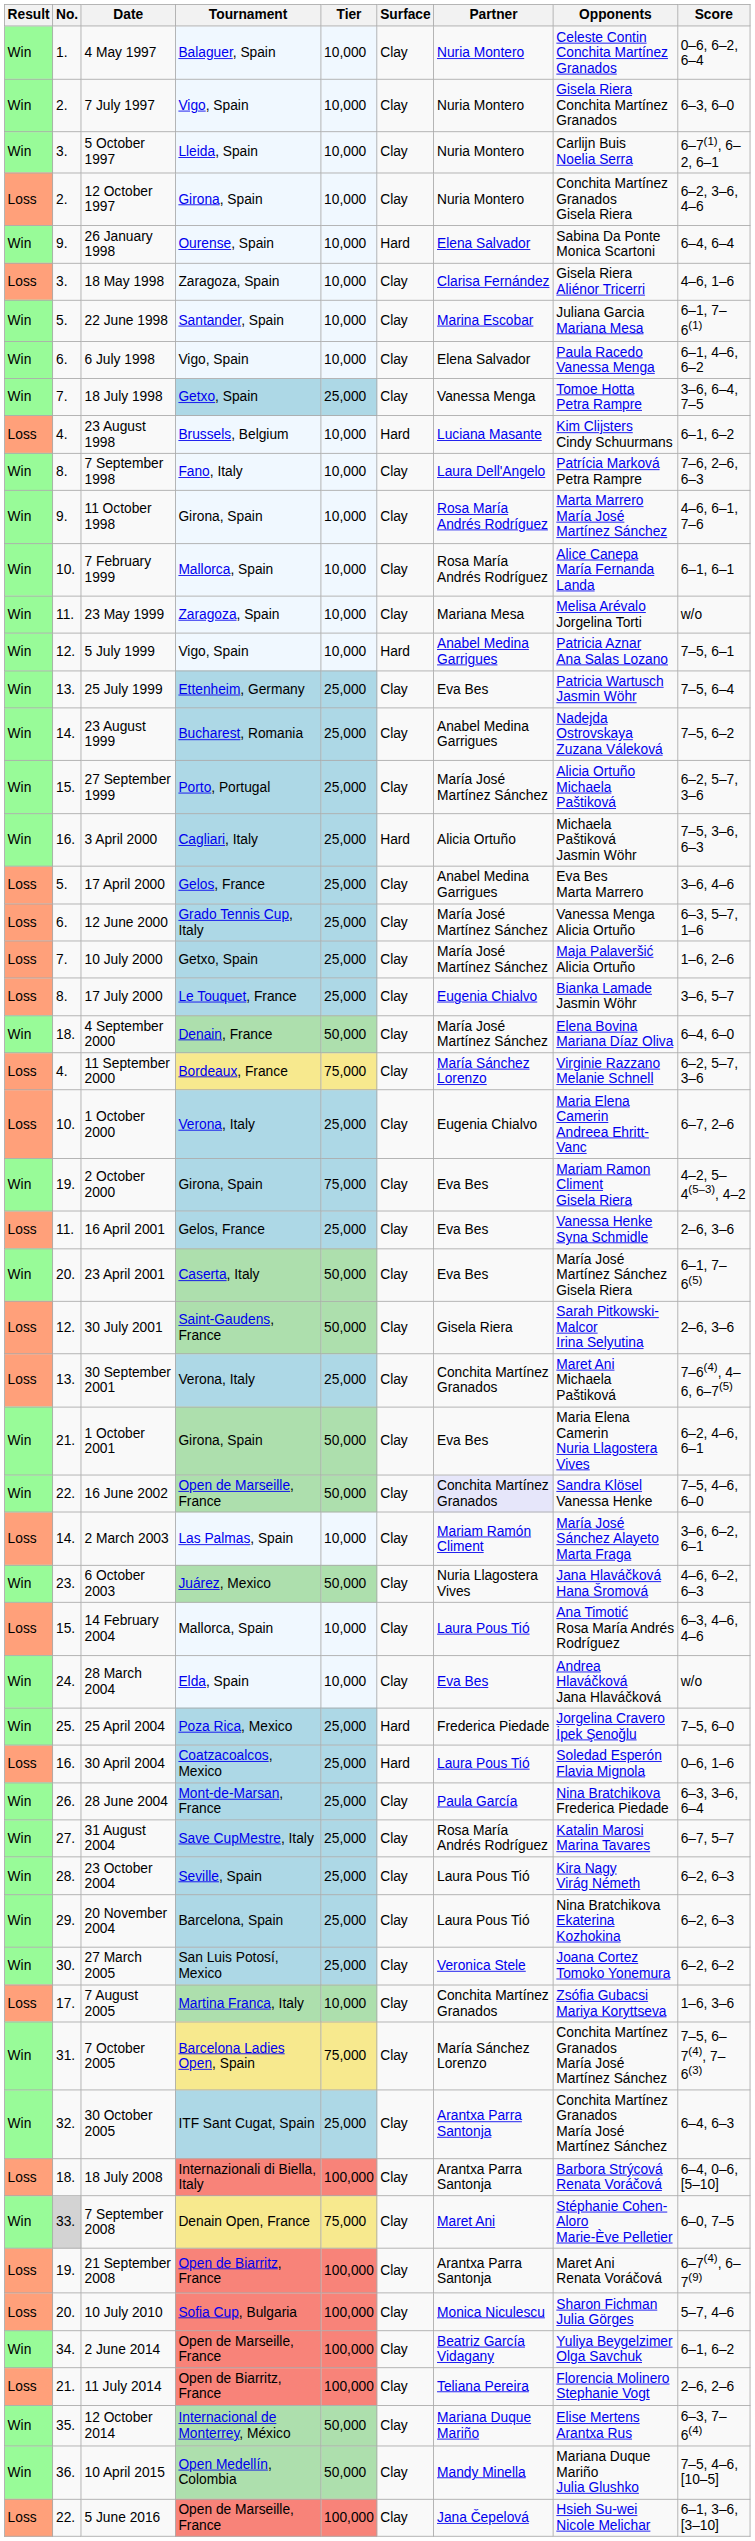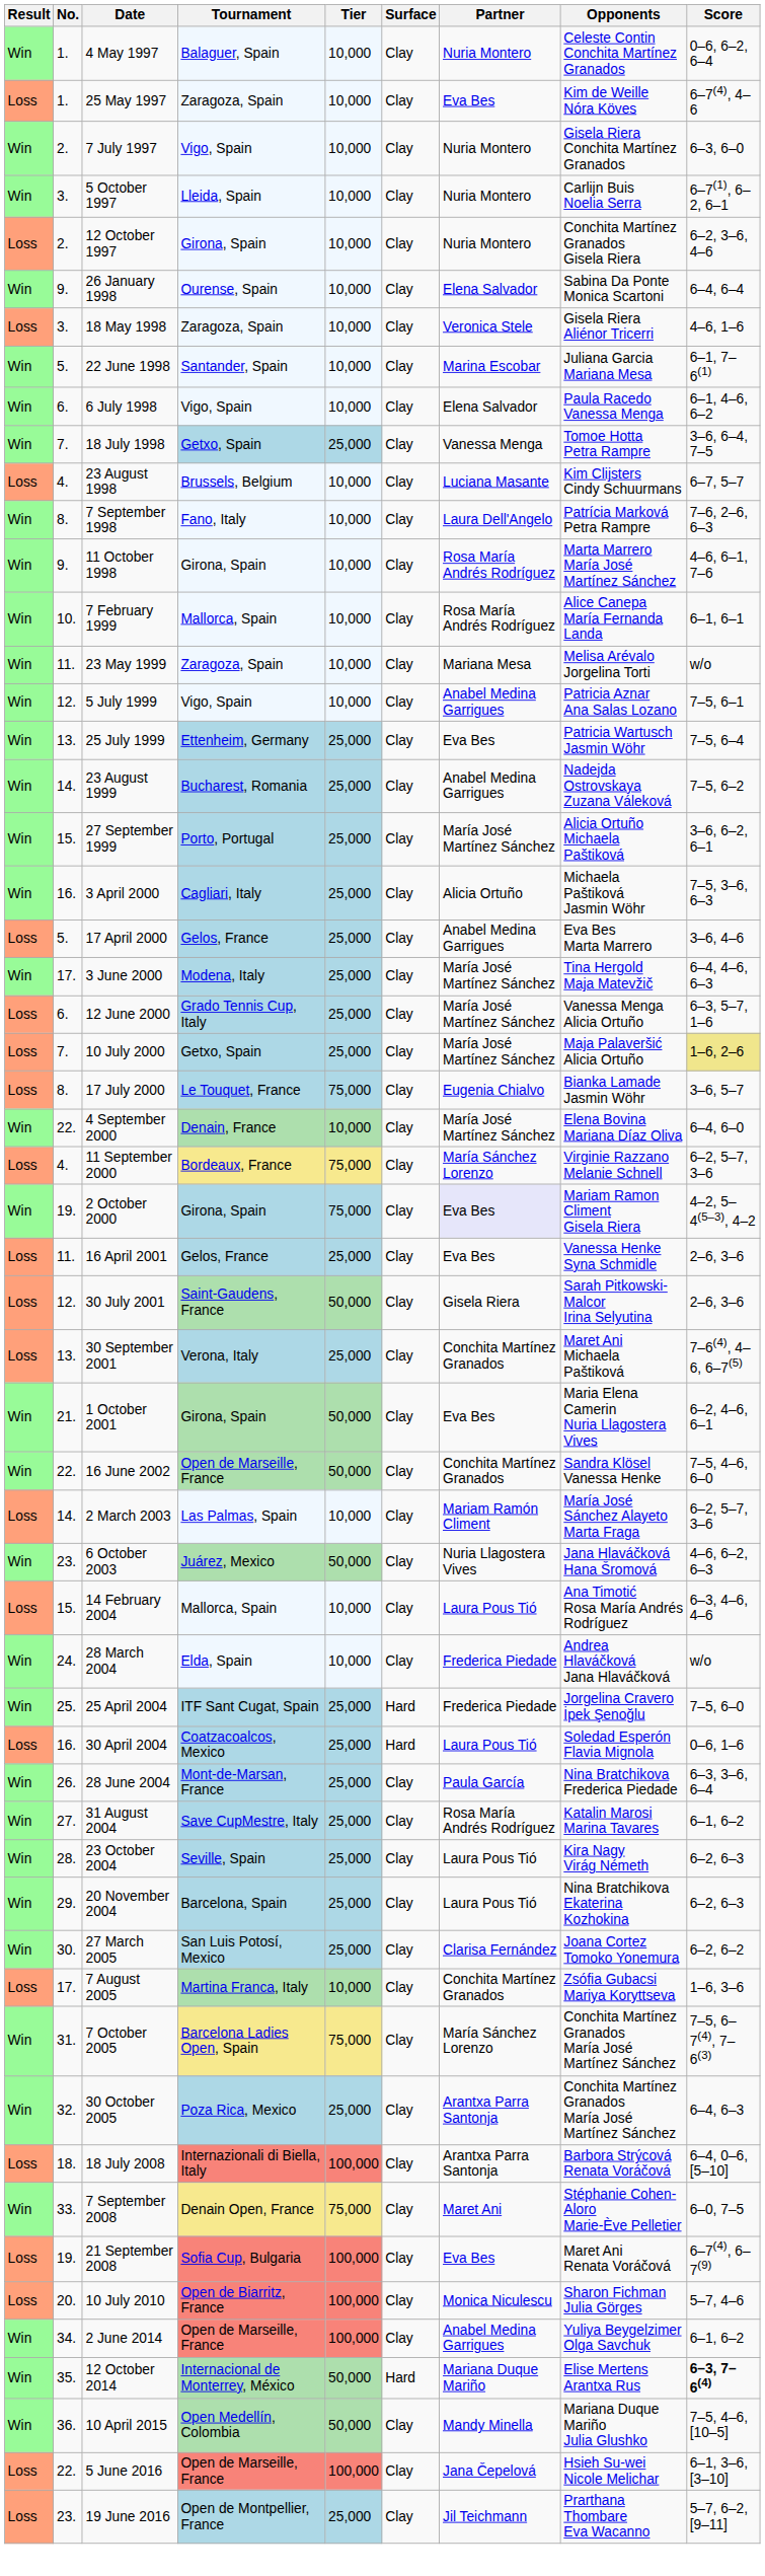+ row: Loss | 1. | 25 May 1997 | Zaragoza, Spain | 10,000 | Clay | Eva Bes | Kim de Weille Nóra Köves | 6–7(4), 4–6
26 January 1998 | Surface: Hard -> Clay
18 May 1998 | Partner: Clarisa Fernández -> Veronica Stele
23 August 1998 | Surface: Hard -> Clay
23 August 1998 | Score: 6–1, 6–2 -> 6–7, 5–7
5 July 1999 | Surface: Hard -> Clay
27 September 1999 | Score: 6–2, 5–7, 3–6 -> 3–6, 6–2, 6–1
3 April 2000 | Surface: Hard -> Clay
+ row: Win | 17. | 3 June 2000 | Modena, Italy | 25,000 | Clay | María José Martínez Sánchez | Tina Hergold Maja Matevžič | 6–4, 4–6, 6–3
10 July 2000 | Score: no background -> khaki background
17 July 2000 | Tier: 25,000 -> 75,000
4 September 2000 | No.: 18. -> 22.
4 September 2000 | Tier: 50,000 -> 10,000
- row: Loss | 10. | 1 October 2000 | Verona, Italy | 25,000 | Clay | Eugenia Chialvo | Maria Elena Camerin Andreea Ehritt-Vanc | 6–7, 2–6
2 October 2000 | Partner: no background -> lavender background
- row: Win | 20. | 23 April 2001 | Caserta, Italy | 50,000 | Clay | Eva Bes | María José Martínez Sánchez Gisela Riera | 6–1, 7–6(5)
16 June 2002 | Partner: lavender background -> no background
2 March 2003 | Score: 3–6, 6–2, 6–1 -> 6–2, 5–7, 3–6
28 March 2004 | Partner: Eva Bes -> Frederica Piedade
25 April 2004 | Tournament: Poza Rica, Mexico -> ITF Sant Cugat, Spain
31 August 2004 | Score: 6–7, 5–7 -> 6–1, 6–2
27 March 2005 | Partner: Veronica Stele -> Clarisa Fernández
30 October 2005 | Tournament: ITF Sant Cugat, Spain -> Poza Rica, Mexico
7 September 2008 | No.: lightgrey background -> no background
21 September 2008 | Tournament: Open de Biarritz, France -> Sofia Cup, Bulgaria
21 September 2008 | Partner: Arantxa Parra Santonja -> Eva Bes
10 July 2010 | Tournament: Sofia Cup, Bulgaria -> Open de Biarritz, France
2 June 2014 | Partner: Beatriz García Vidagany -> Anabel Medina Garrigues
- row: Loss | 21. | 11 July 2014 | Open de Biarritz, France | 100,000 | Clay | Teliana Pereira | Florencia Molinero Stephanie Vogt | 2–6, 2–6
12 October 2014 | Surface: Clay -> Hard
12 October 2014 | Score: normal -> bold
+ row: Loss | 23. | 19 June 2016 | Open de Montpellier, France | 25,000 | Clay | Jil Teichmann | Prarthana Thombare Eva Wacanno | 5–7, 6–2, [9–11]
